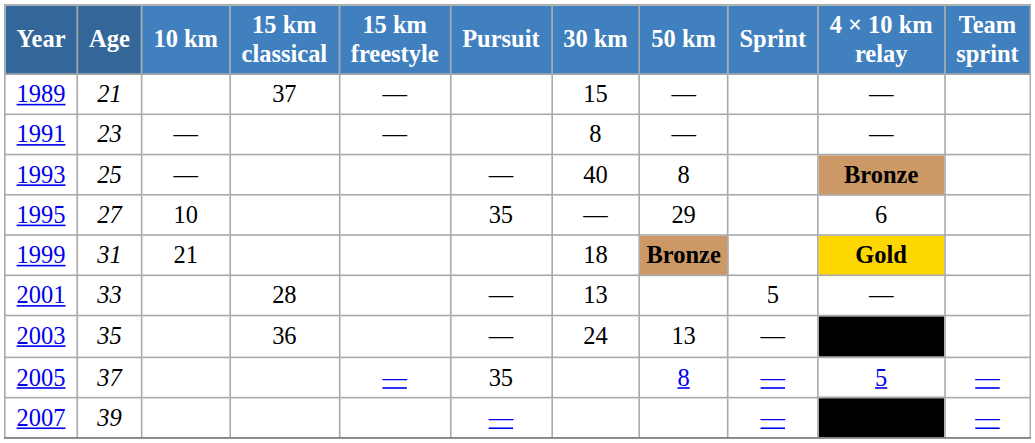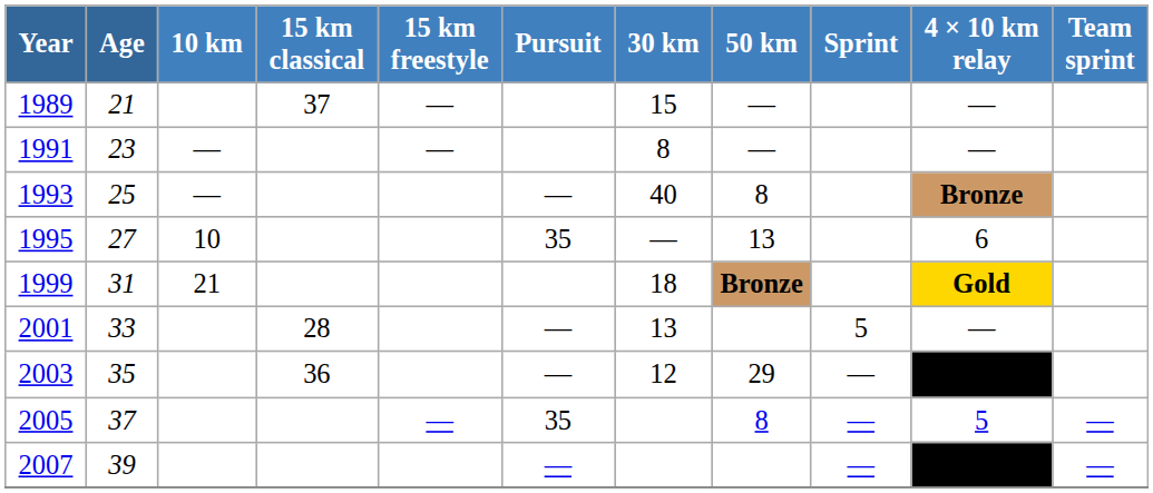1995 | 50 km: 29 -> 13
2003 | 30 km: 24 -> 12
2003 | 50 km: 13 -> 29
